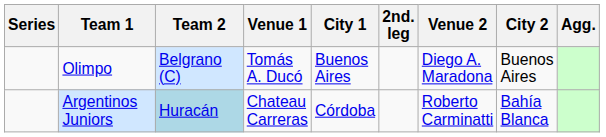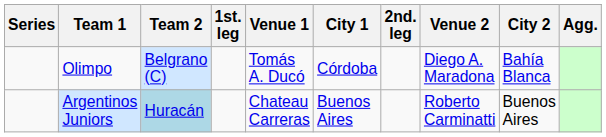+ column: 1st. leg
Olimpo | City 1: Buenos Aires -> Córdoba
Olimpo | City 2: Buenos Aires -> Bahía Blanca
Argentinos Juniors | City 1: Córdoba -> Buenos Aires
Argentinos Juniors | City 2: Bahía Blanca -> Buenos Aires
